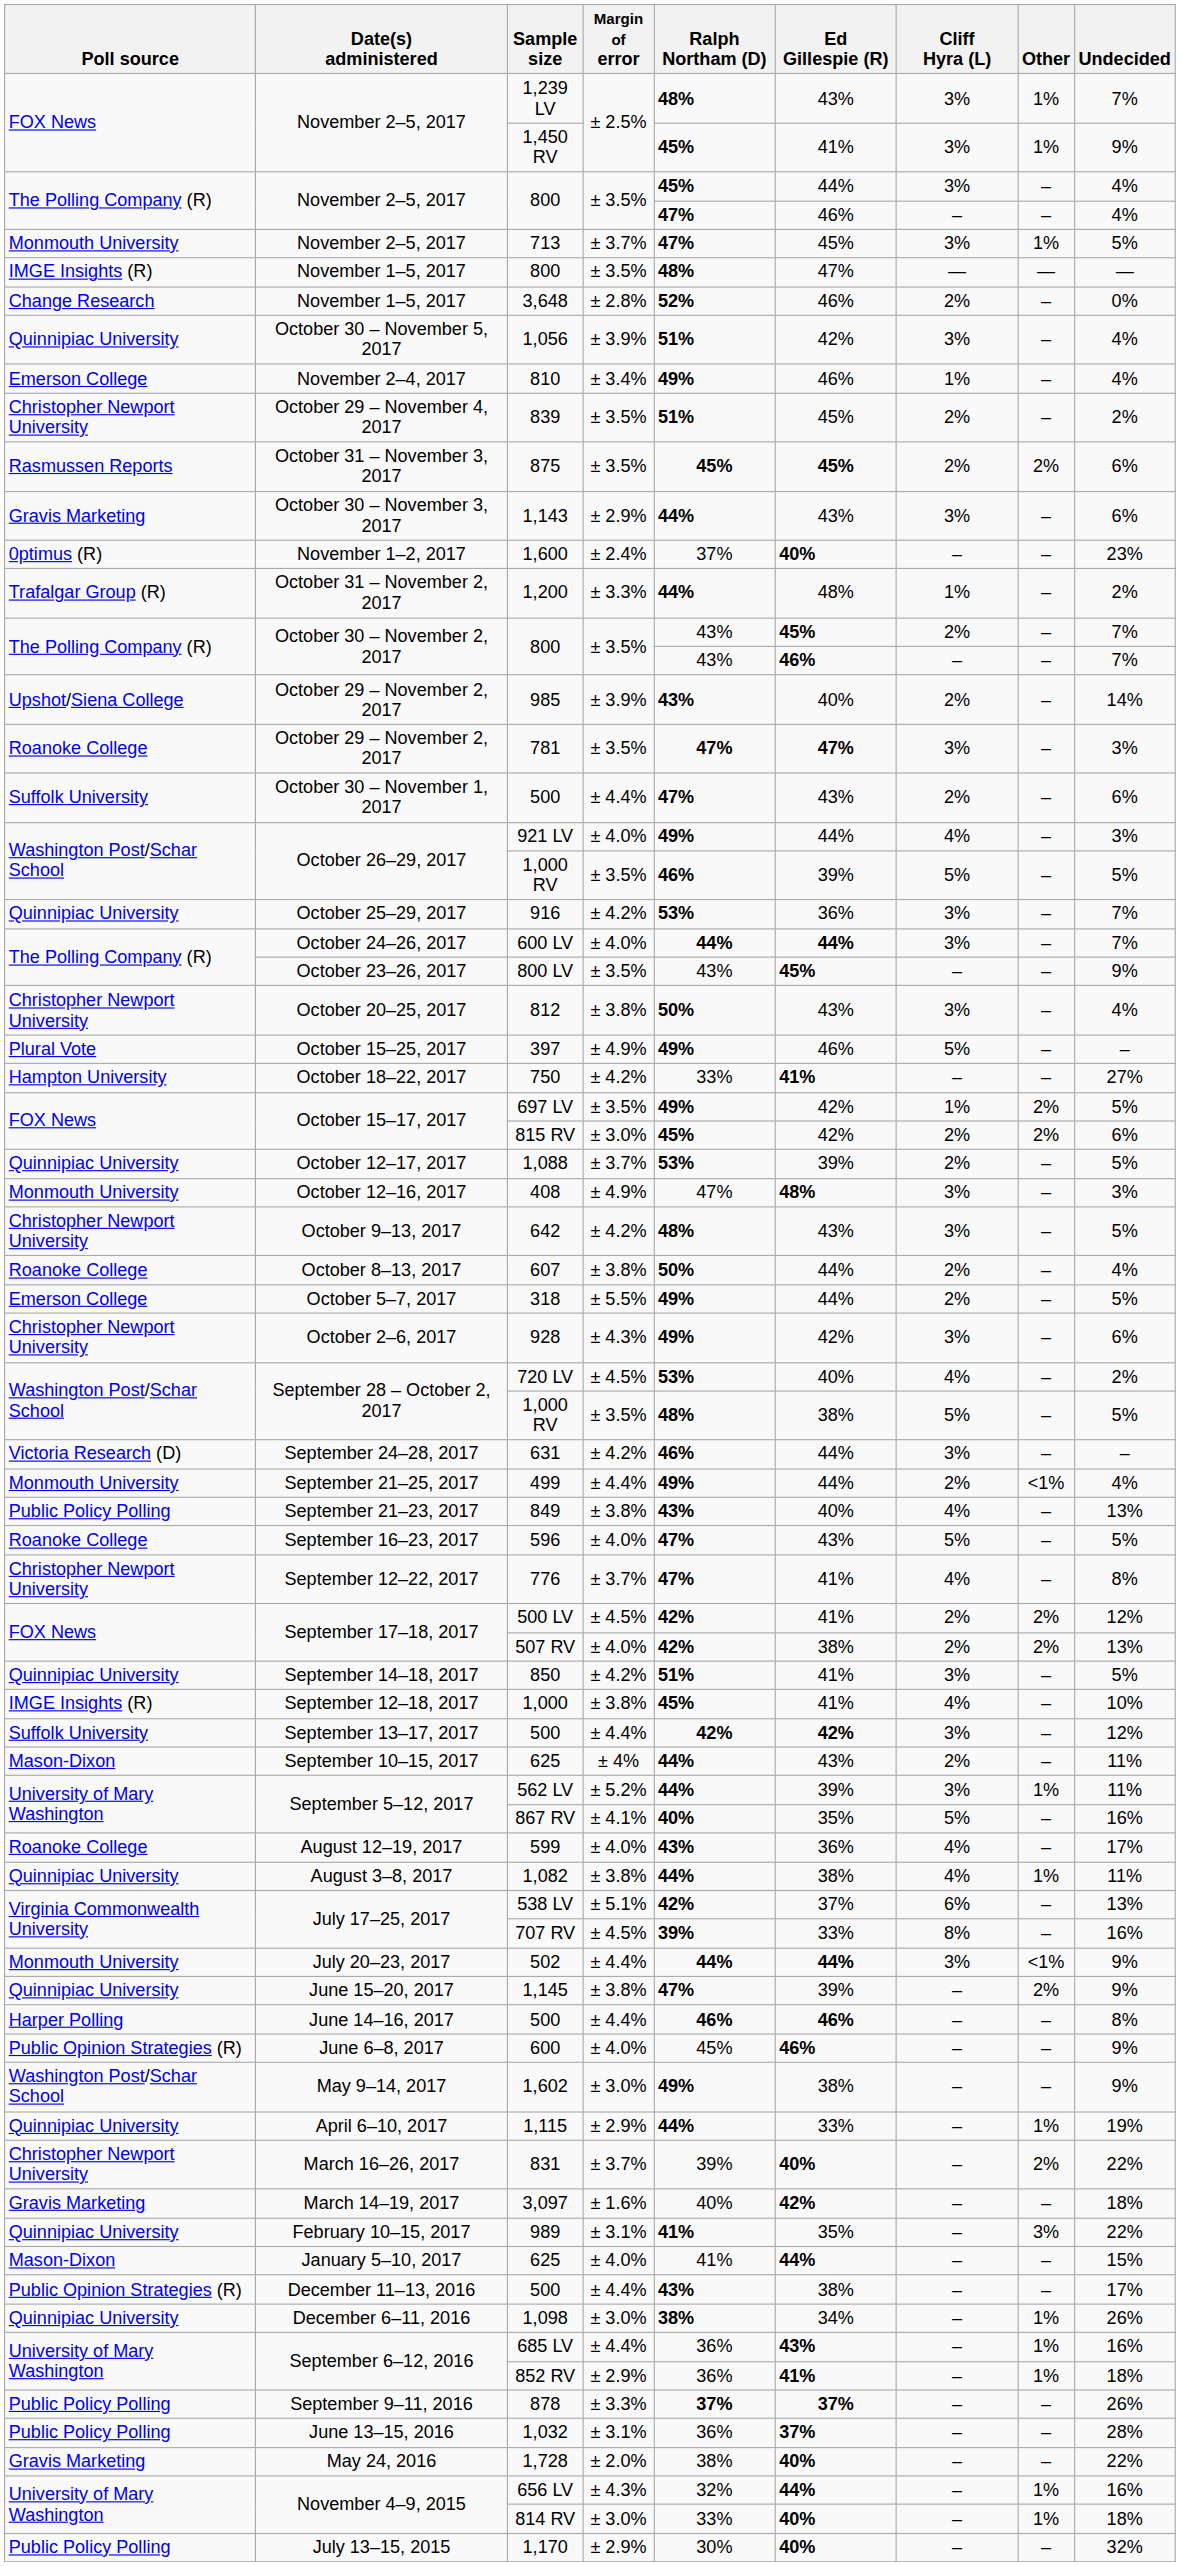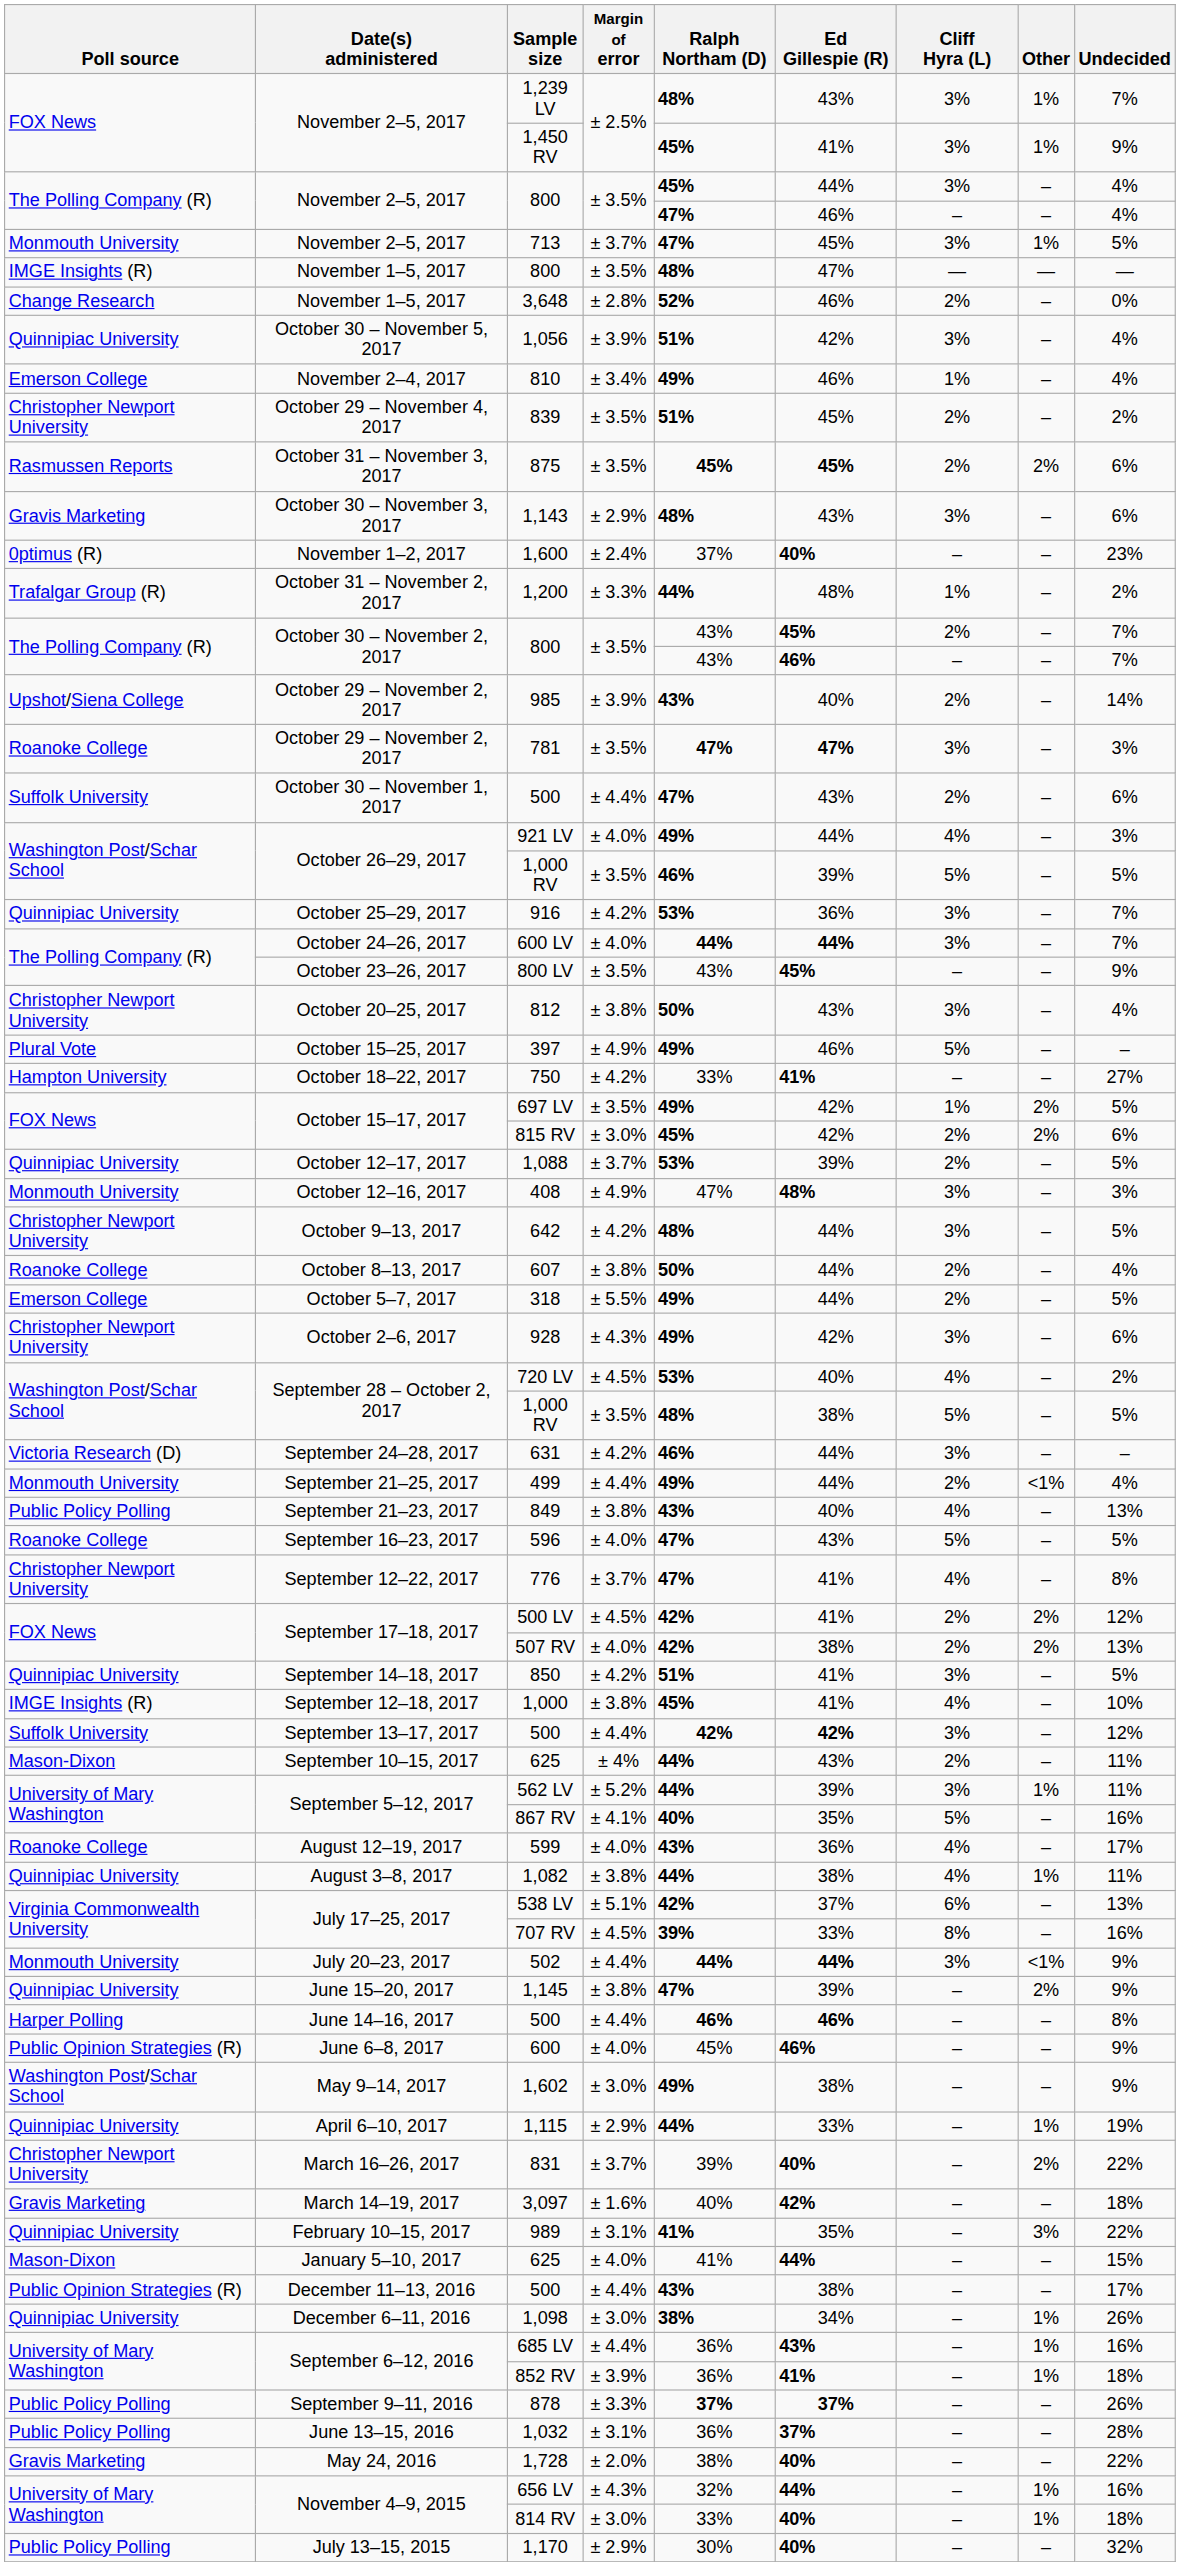1,143 | Ralph Northam (D): 44% -> 48%
642 | Ed Gillespie (R): 43% -> 44%
852 RV | Margin of error: ± 2.9% -> ± 3.9%
